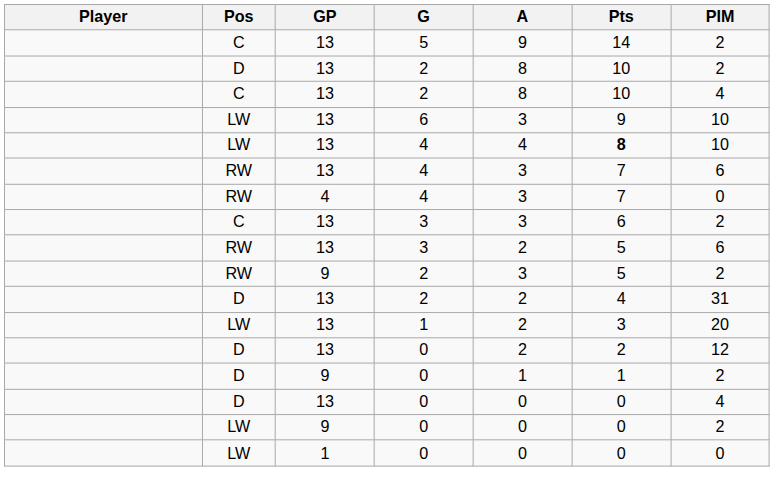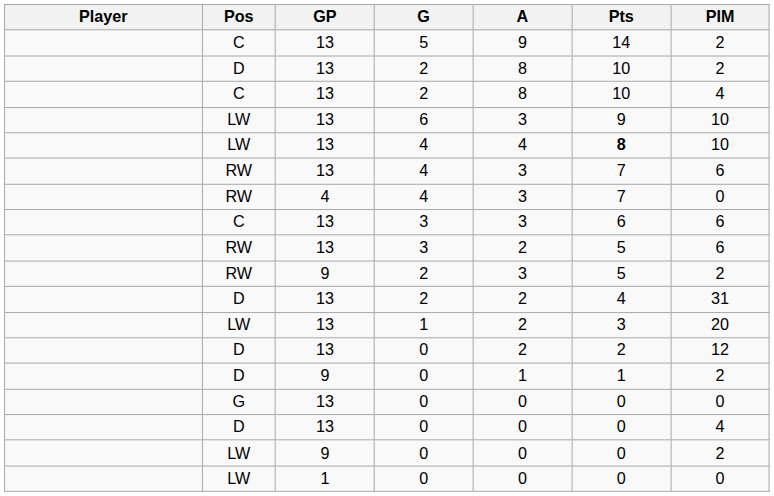C / 3 | PIM: 2 -> 6
+ row: G | 13 | 0 | 0 | 0 | 0
